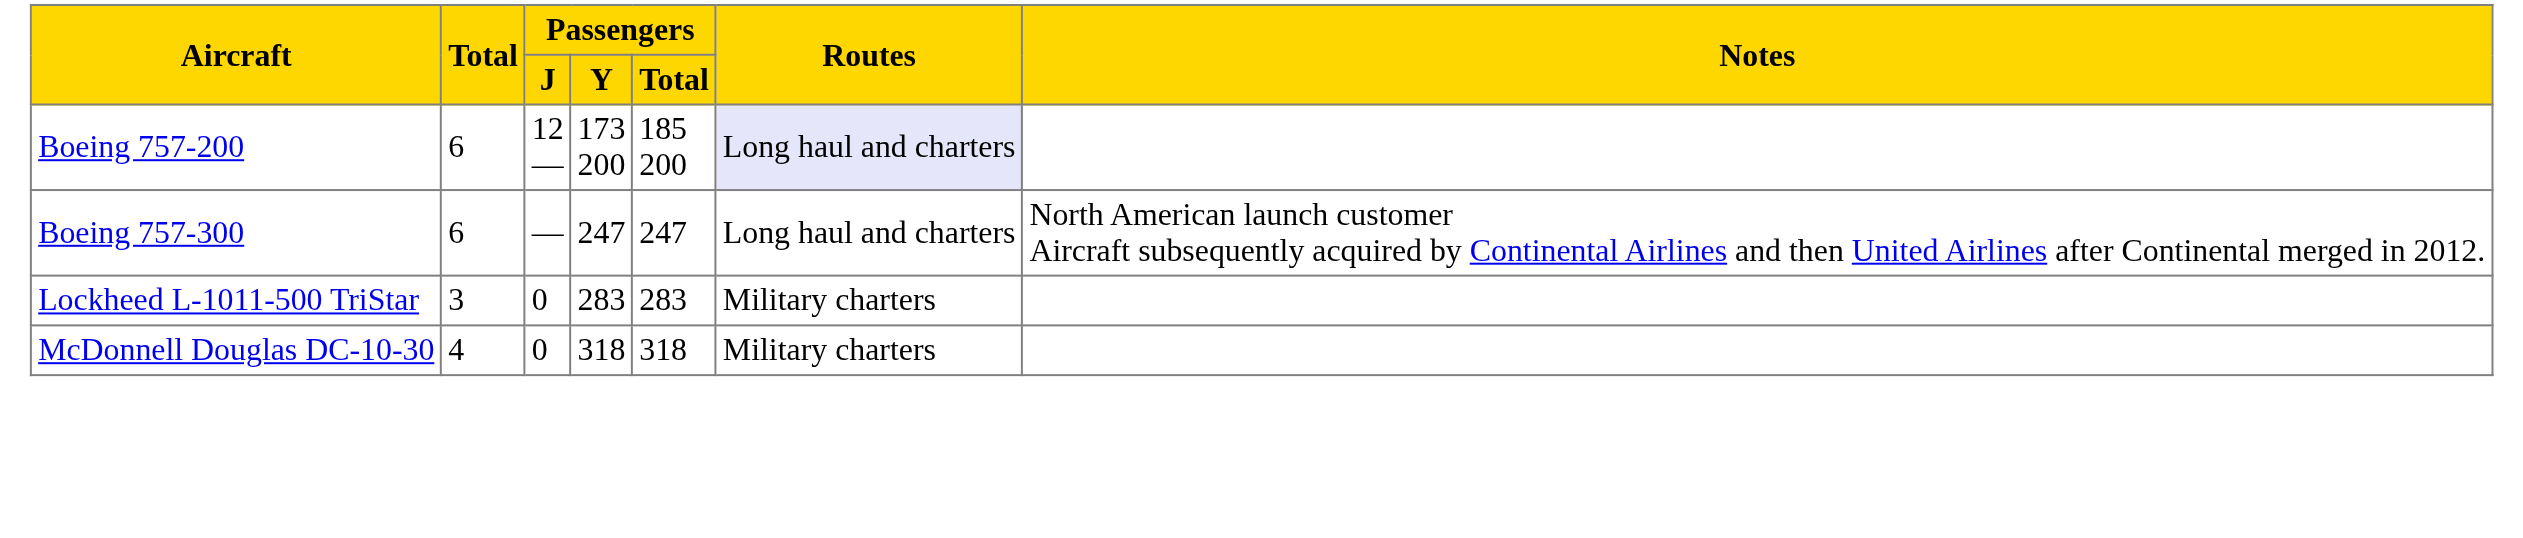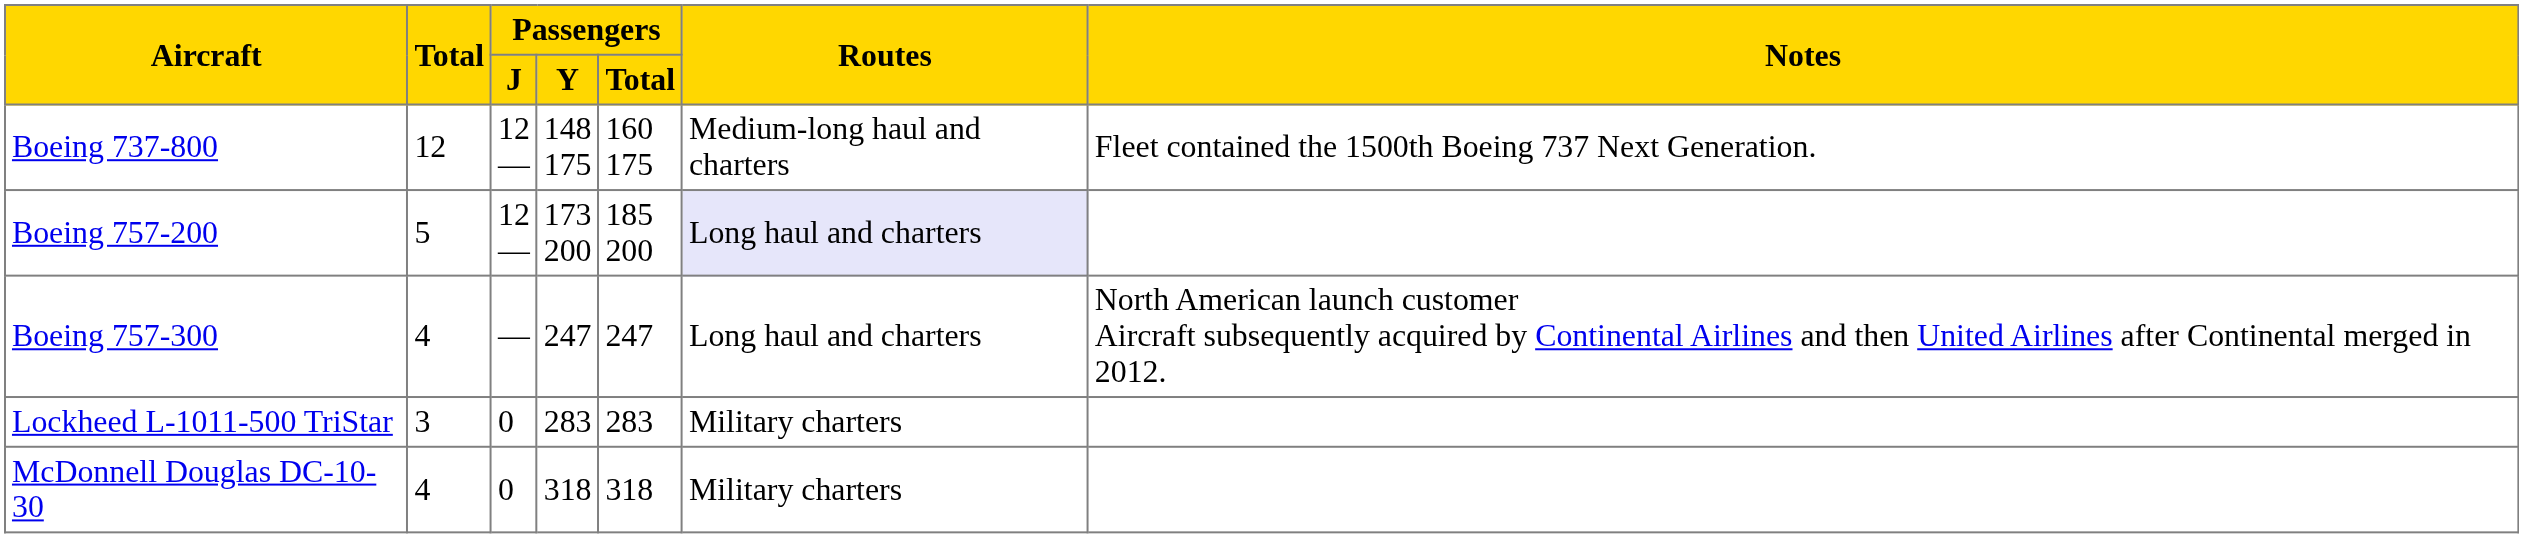+ row: Boeing 737-800 | 12 | 12 — | 148 175 | 160 175 | Medium-long haul and charters | Fleet contained the 1500th Boeing 737 Next Generation.
Boeing 757-200 | Total: 6 -> 5
Boeing 757-300 | Total: 6 -> 4
